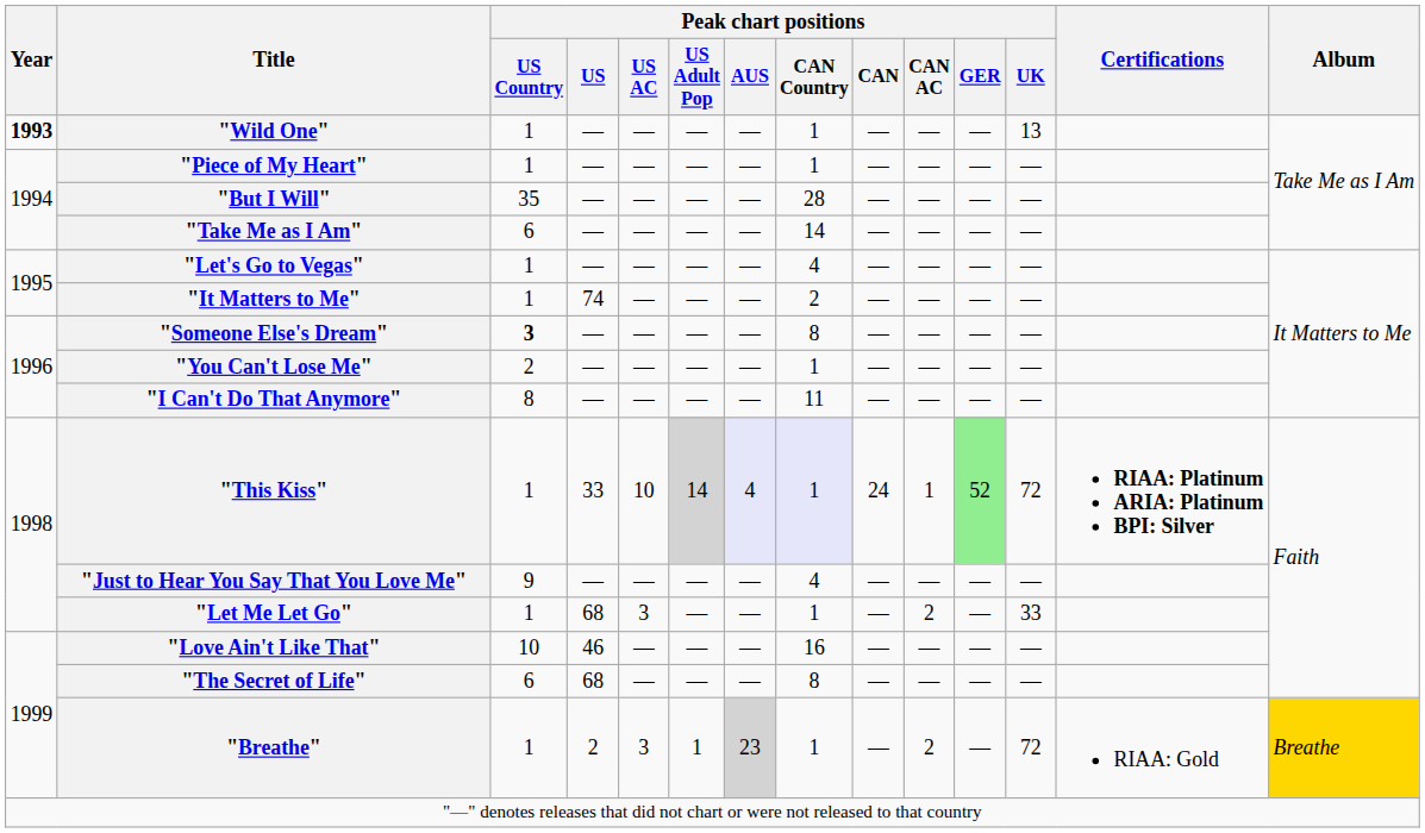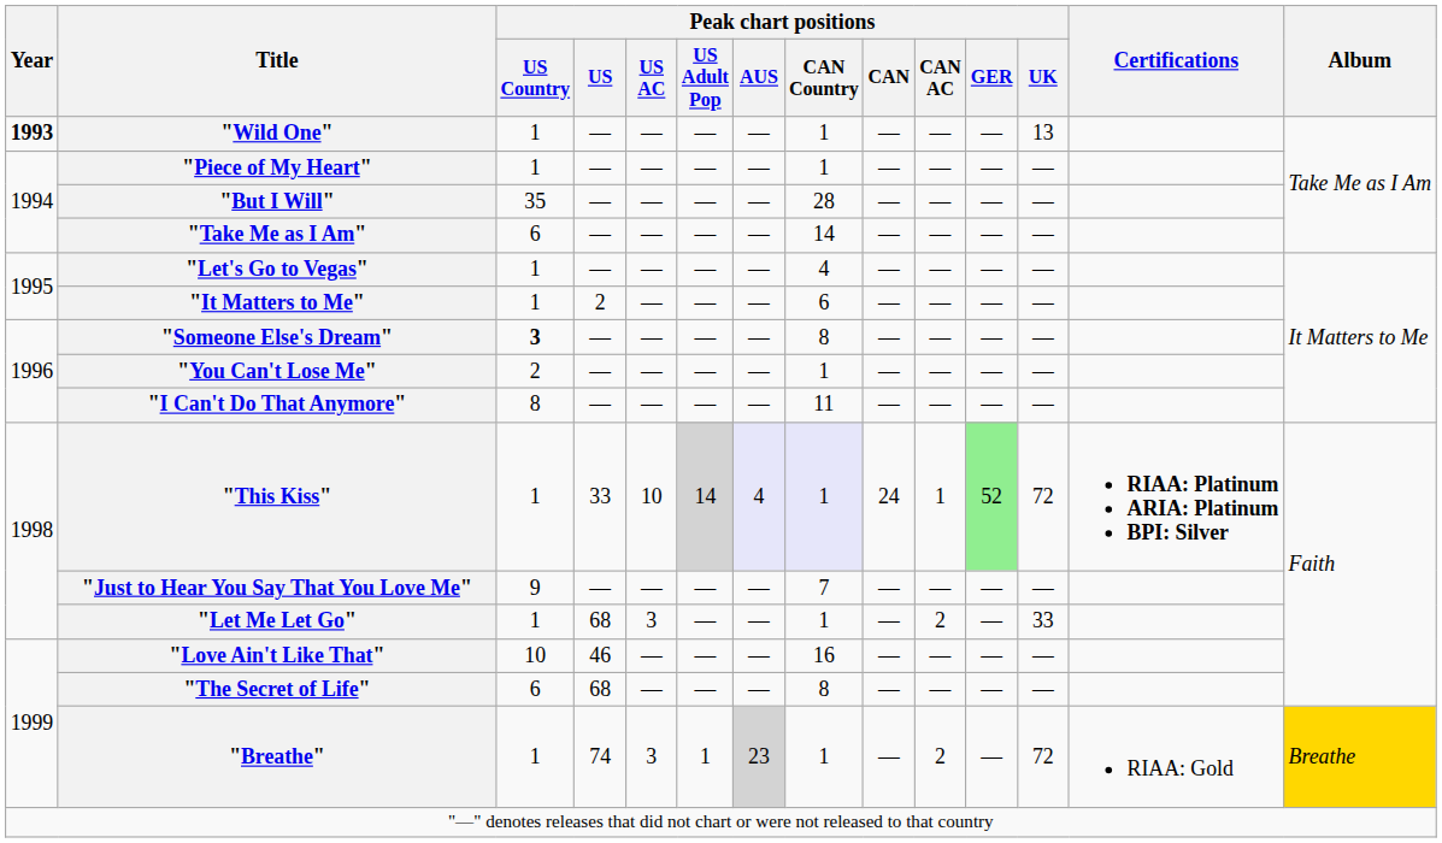"It Matters to Me" | Peak chart positions / US: 74 -> 2
"It Matters to Me" | Peak chart positions / CAN Country: 2 -> 6
"Just to Hear You Say That You Love Me" | Peak chart positions / CAN Country: 4 -> 7
"Breathe" | Peak chart positions / US: 2 -> 74
